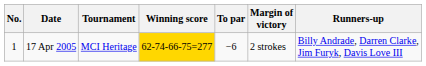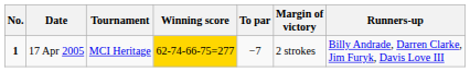17 Apr 2005 | No.: normal -> bold
17 Apr 2005 | To par: −6 -> −7
